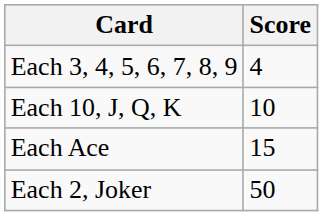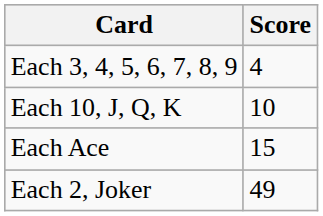Each 2, Joker | Score: 50 -> 49
